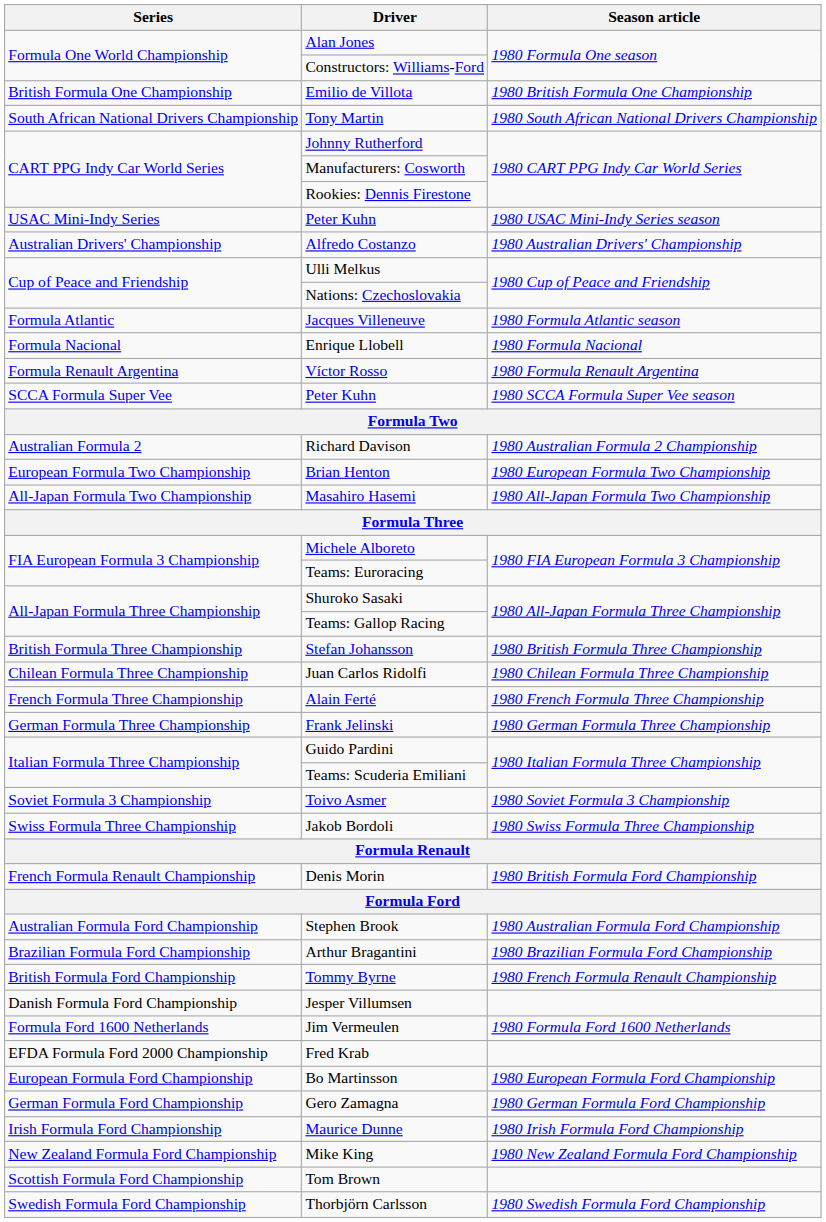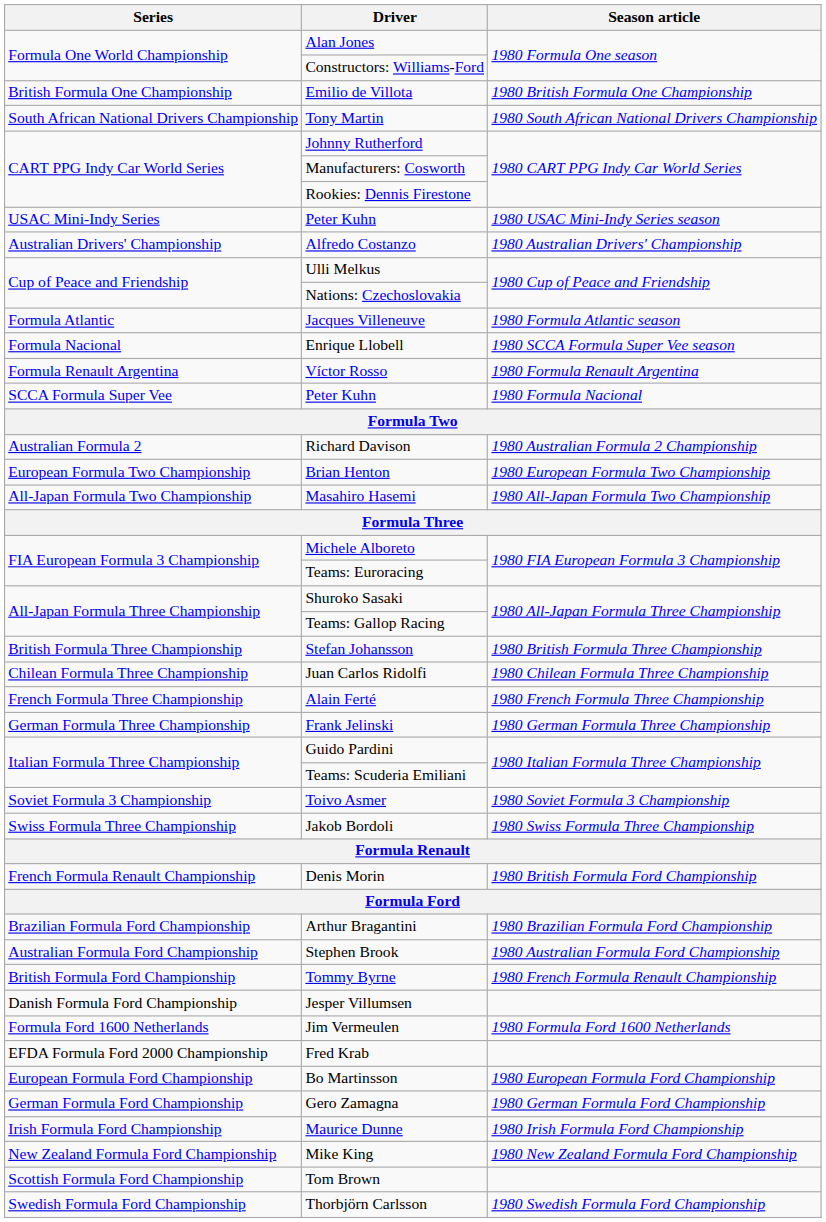Enrique Llobell | Season article: 1980 Formula Nacional -> 1980 SCCA Formula Super Vee season
SCCA Formula Super Vee / Peter Kuhn | Season article: 1980 SCCA Formula Super Vee season -> 1980 Formula Nacional
rows swapped: Stephen Brook <-> Arthur Bragantini
